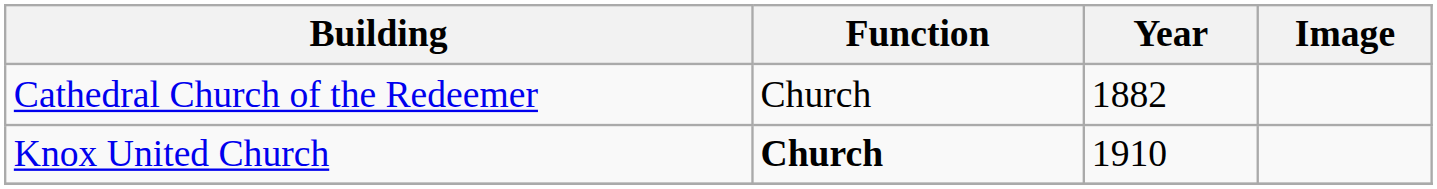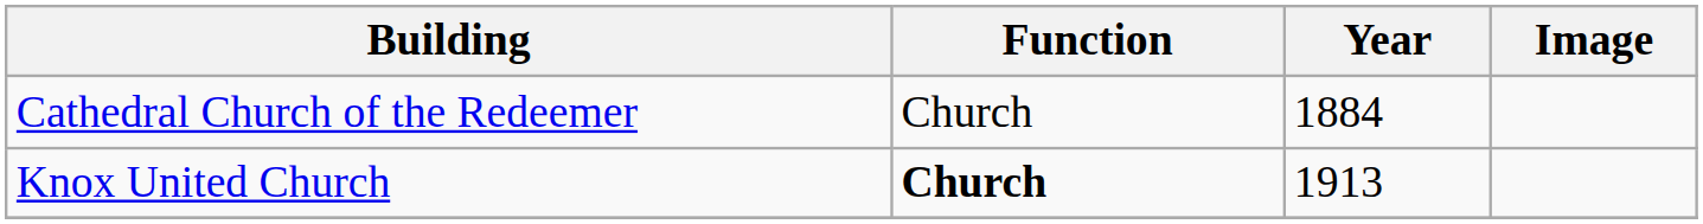Cathedral Church of the Redeemer | Year: 1882 -> 1884
Knox United Church | Year: 1910 -> 1913
